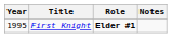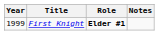First Knight | Year: 1995 -> 1999
